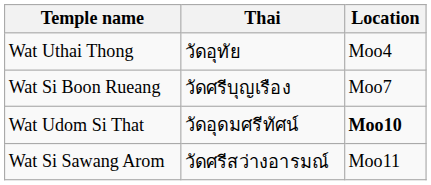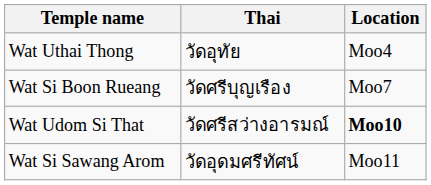Wat Udom Si That | Thai: วัดอุดมศรีทัศน์ -> วัดศรีสว่างอารมณ์
Wat Si Sawang Arom | Thai: วัดศรีสว่างอารมณ์ -> วัดอุดมศรีทัศน์
